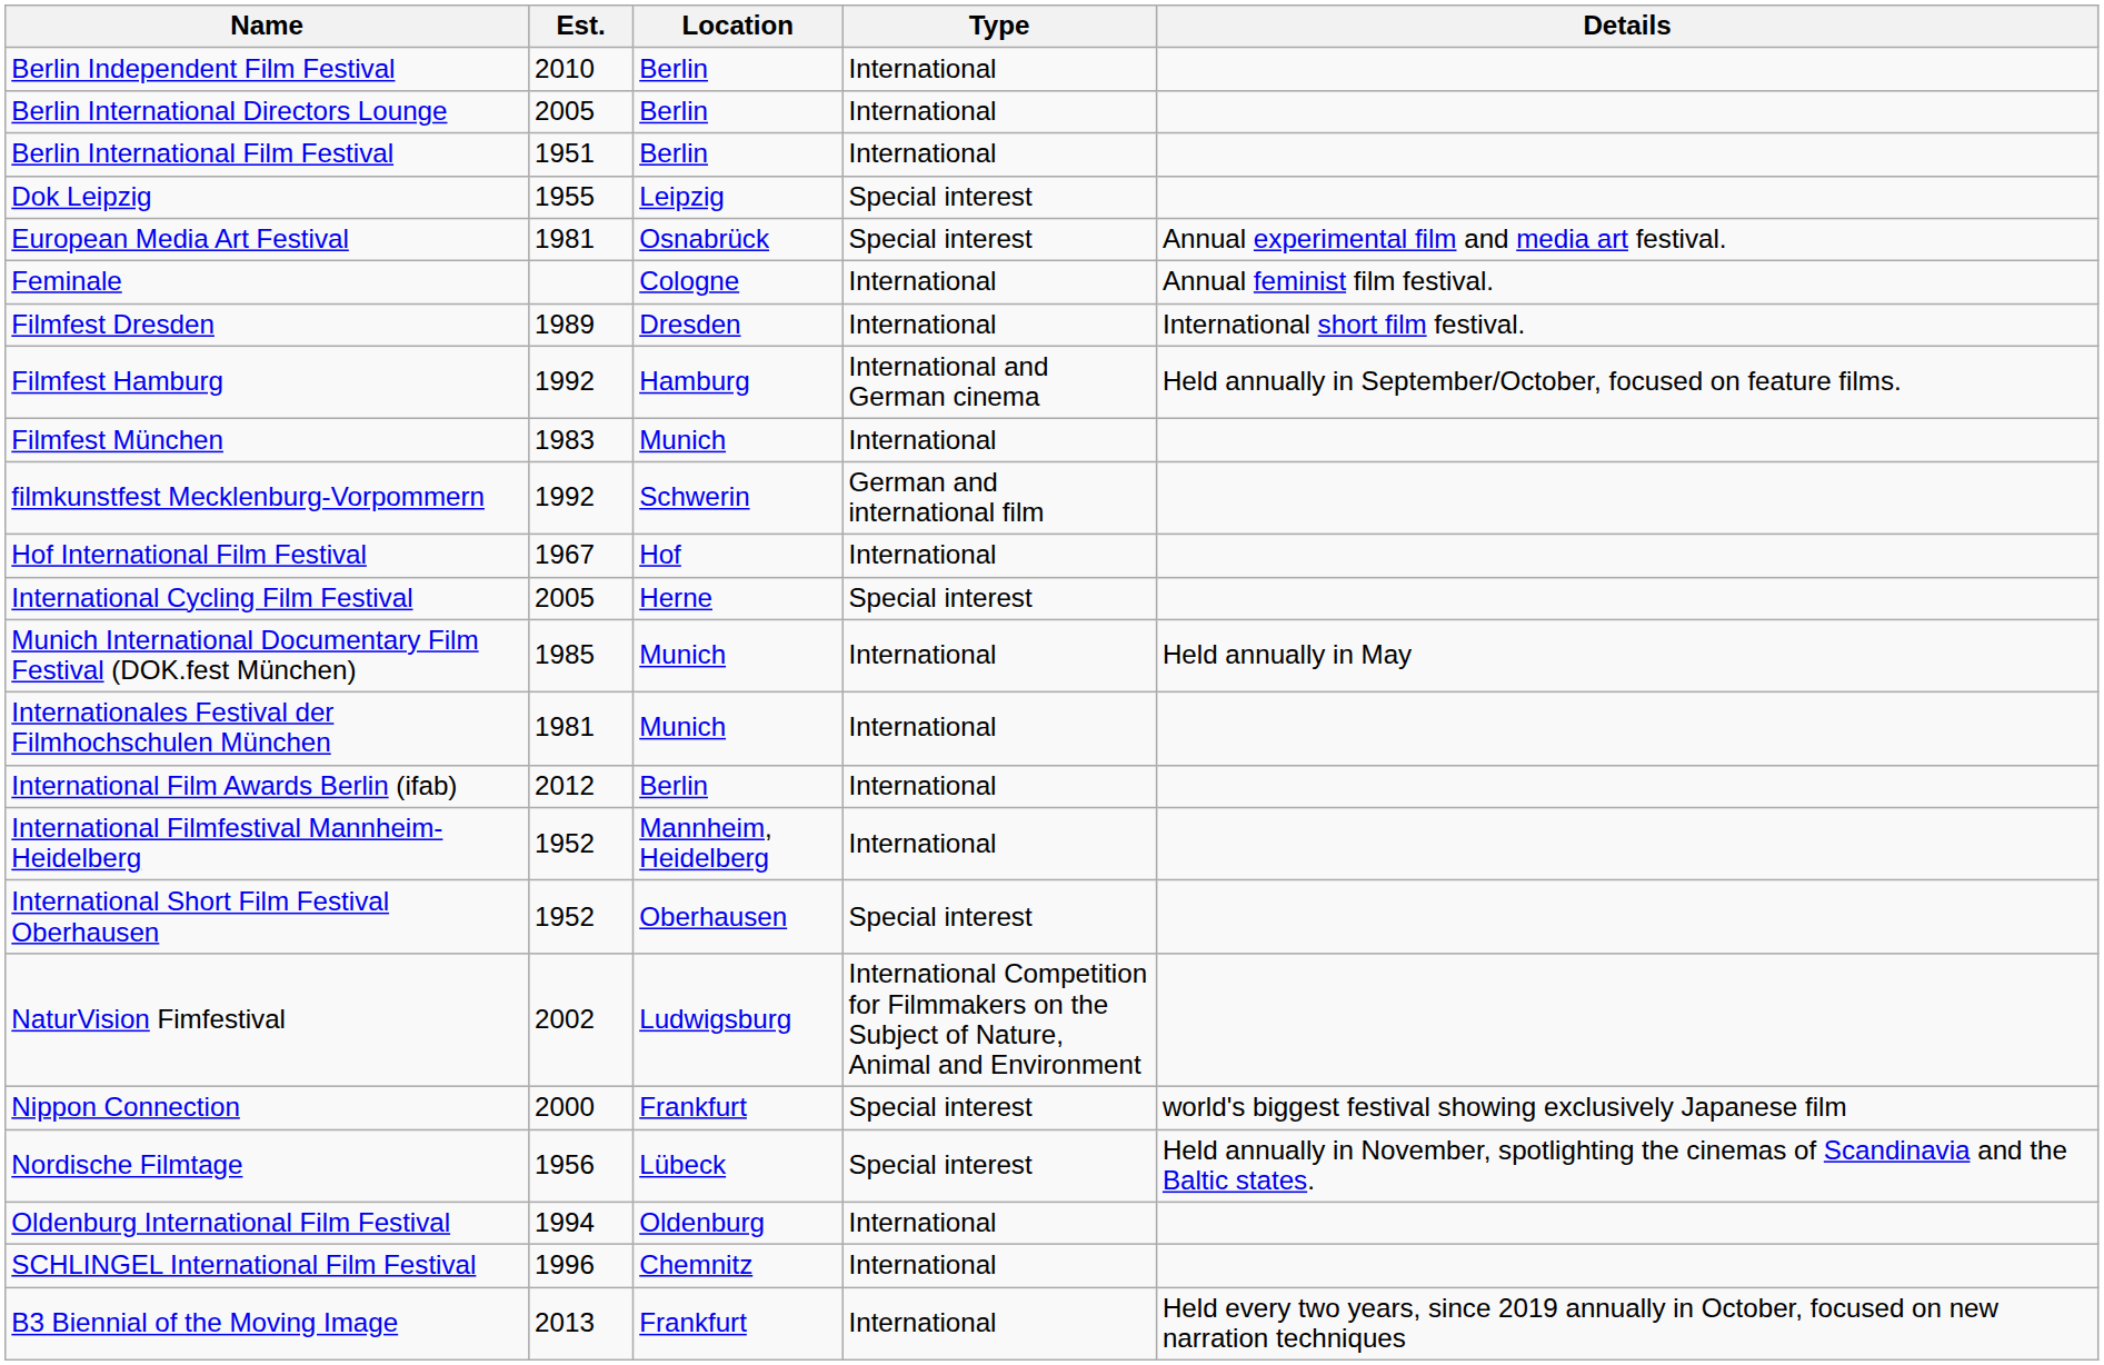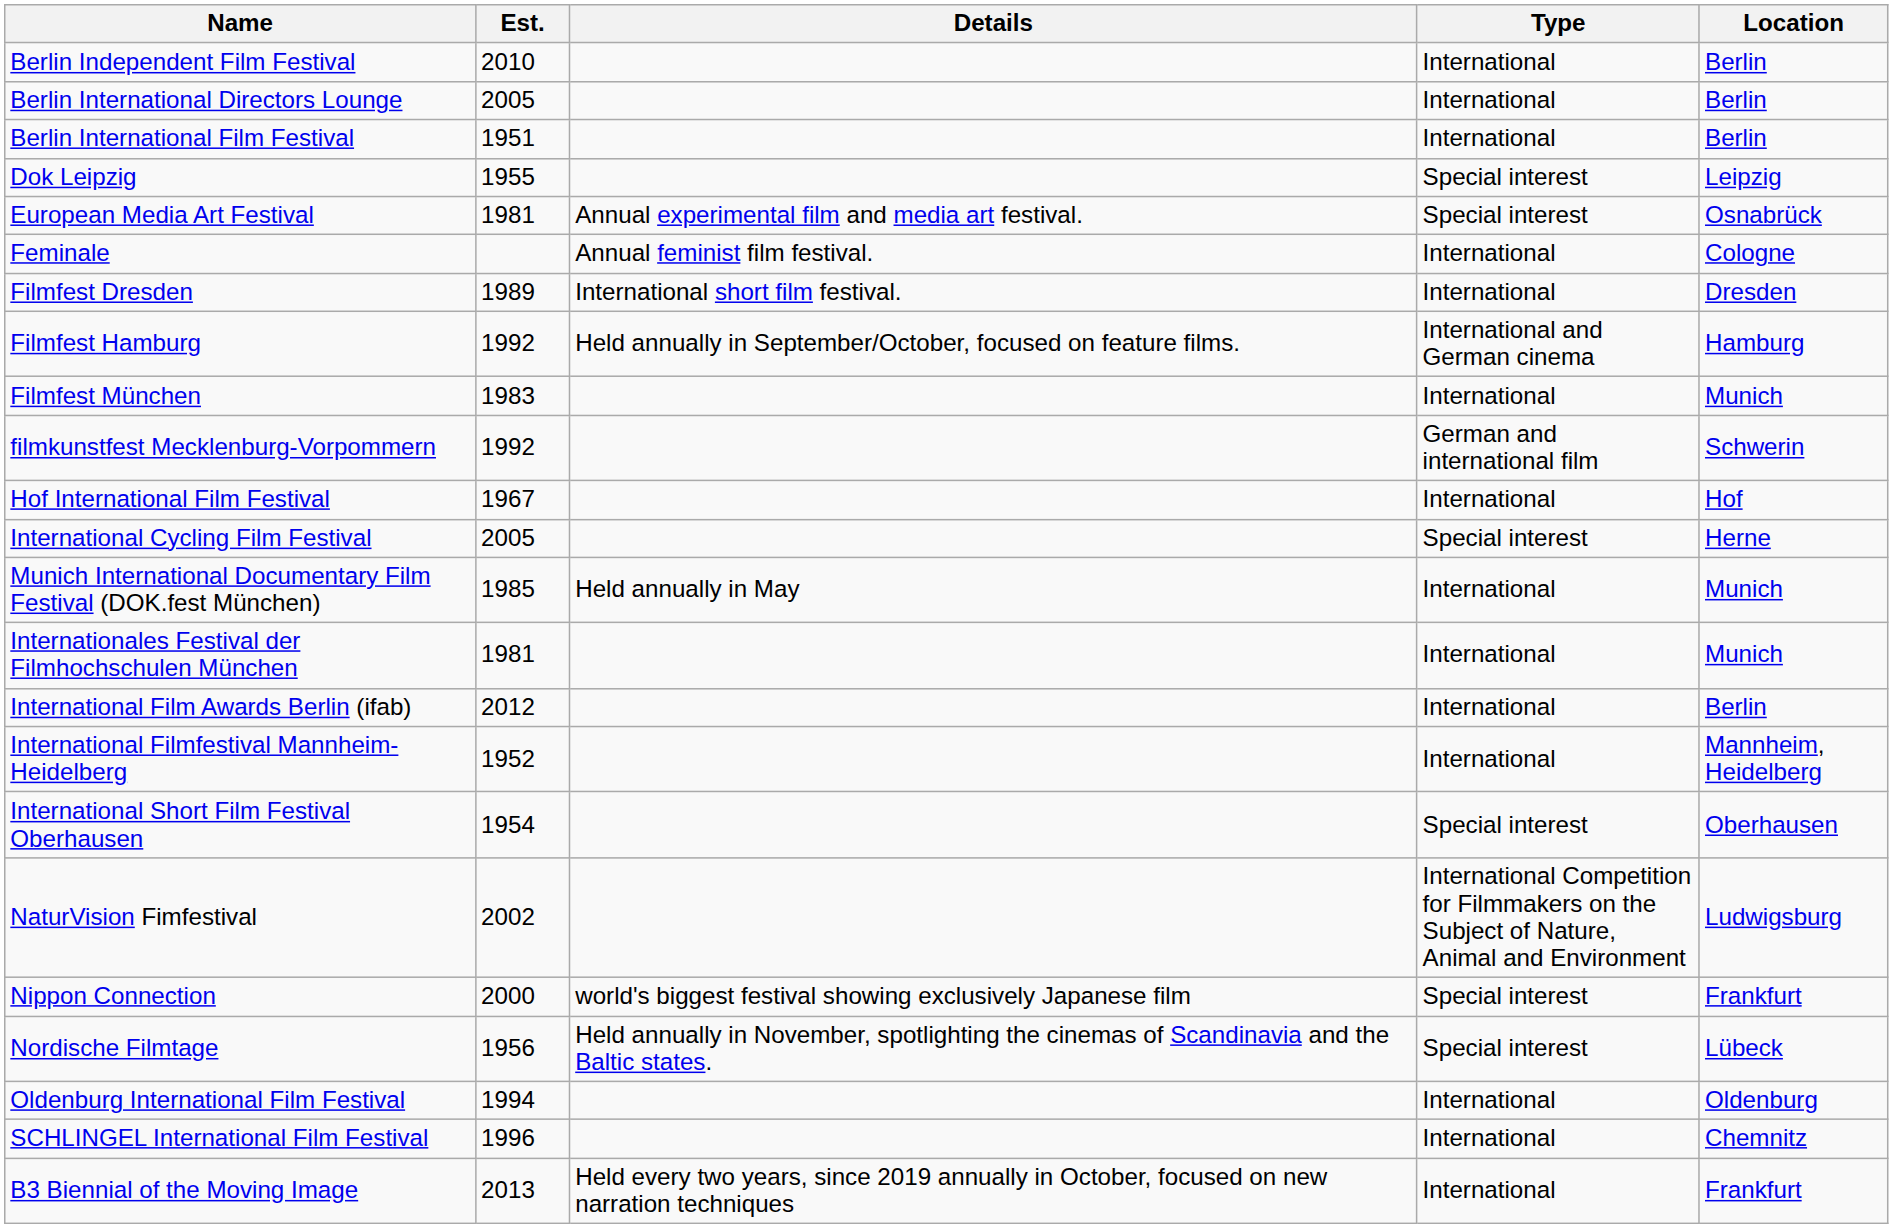columns swapped: Location <-> Details
International Short Film Festival Oberhausen | Est.: 1952 -> 1954
